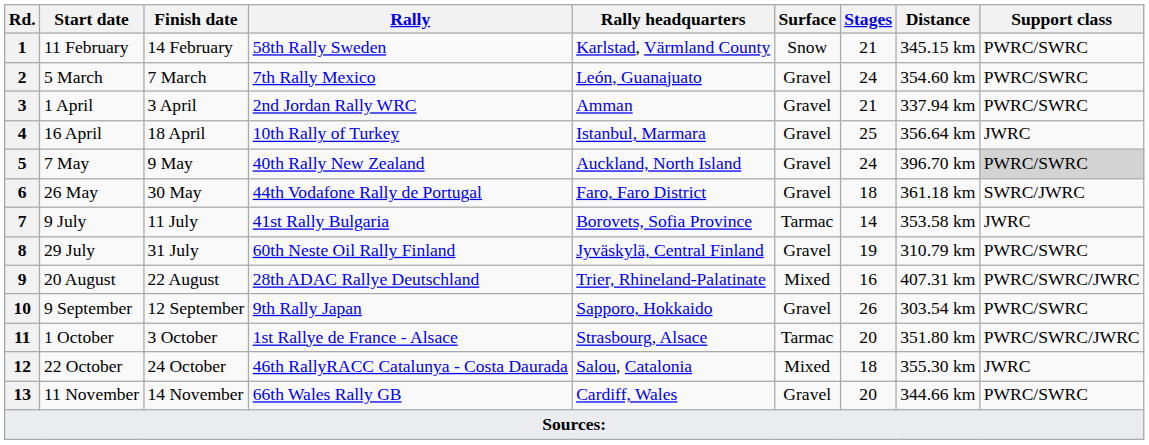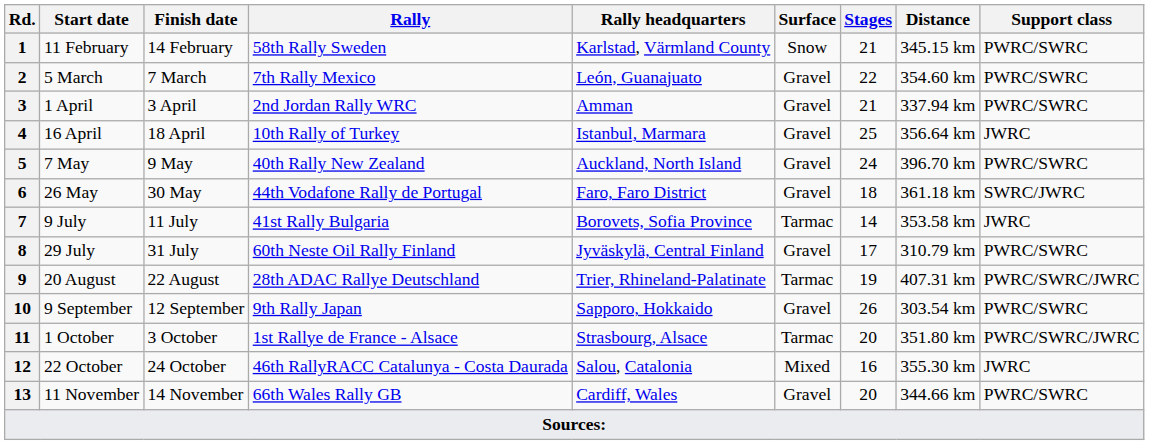2 | Stages: 24 -> 22
5 | Support class: lightgrey background -> no background
8 | Stages: 19 -> 17
9 | Surface: Mixed -> Tarmac
9 | Stages: 16 -> 19
12 | Stages: 18 -> 16
